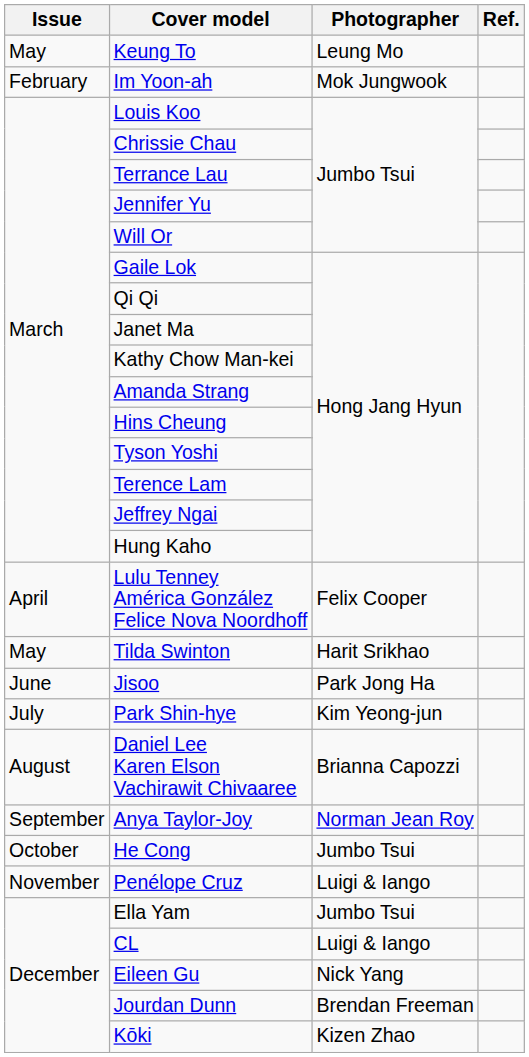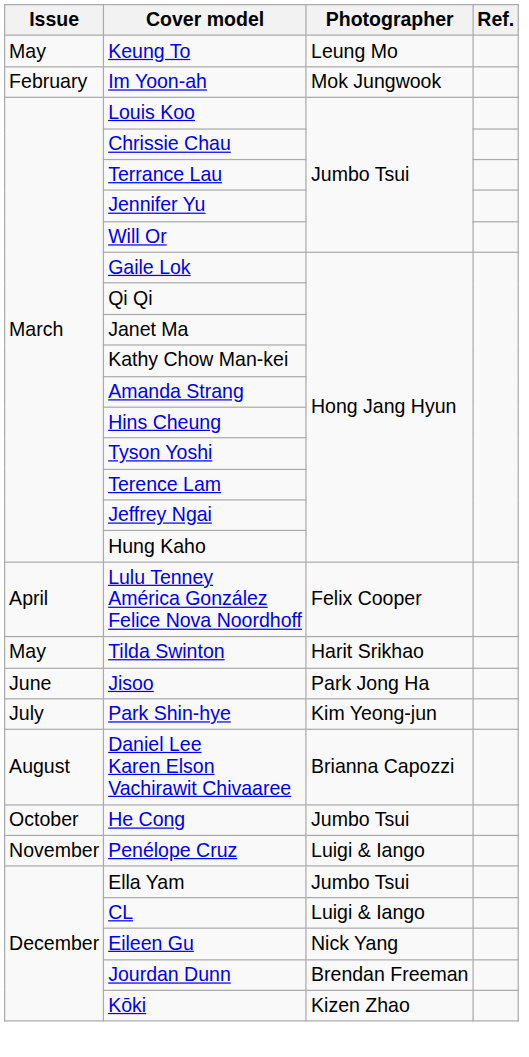- row: September | Anya Taylor-Joy | Norman Jean Roy
